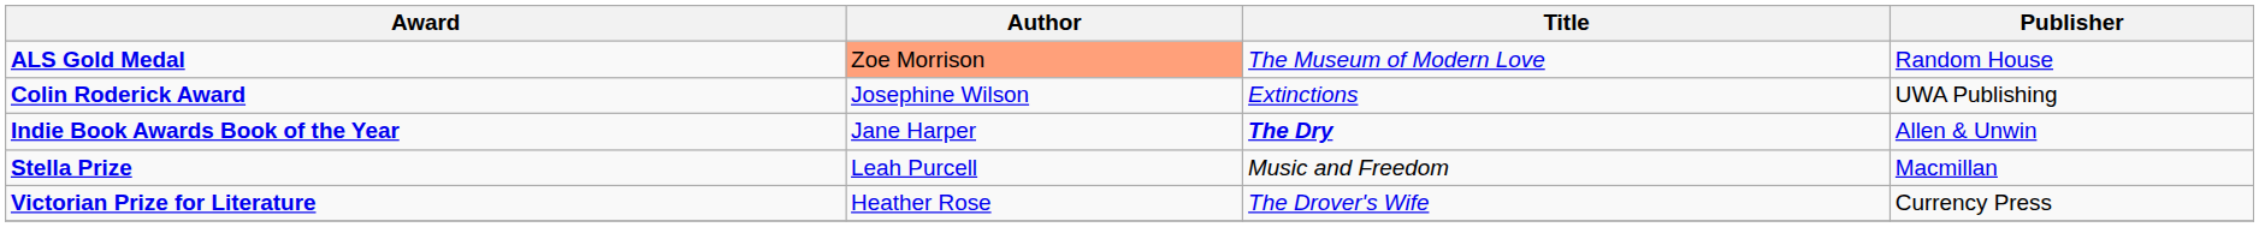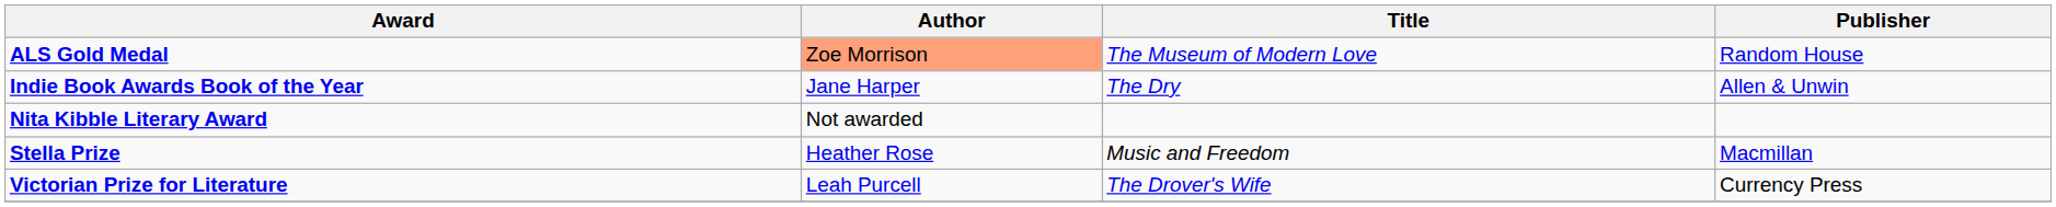- row: Colin Roderick Award | Josephine Wilson | Extinctions | UWA Publishing
Indie Book Awards Book of the Year | Title: bold -> normal
+ row: Nita Kibble Literary Award | Not awarded
Stella Prize | Author: Leah Purcell -> Heather Rose
Victorian Prize for Literature | Author: Heather Rose -> Leah Purcell
